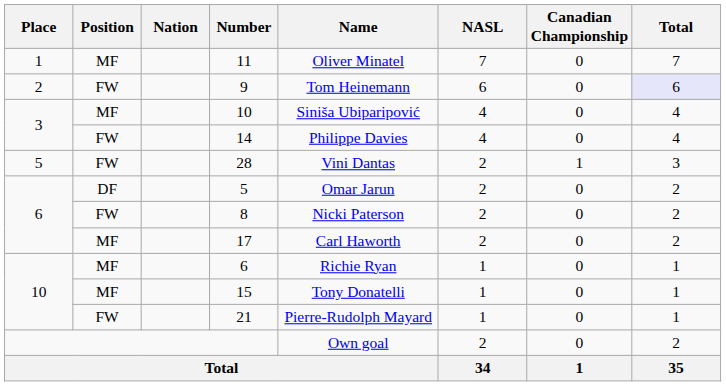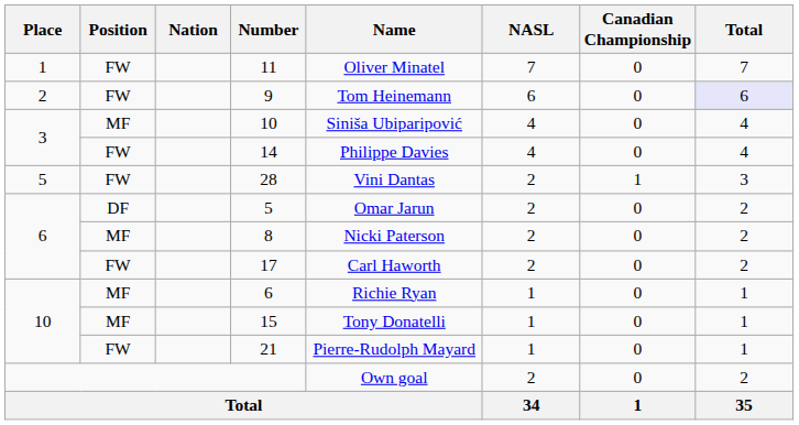11 | Position: MF -> FW
8 | Position: FW -> MF
17 | Position: MF -> FW
